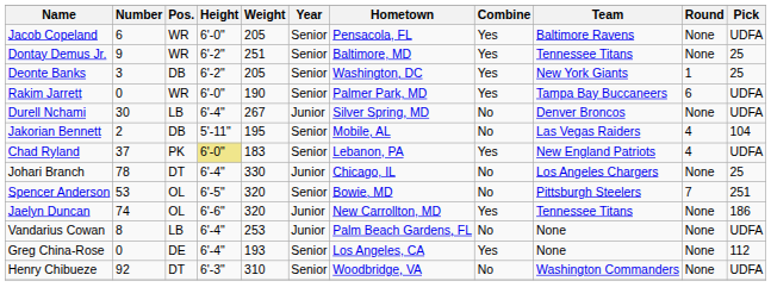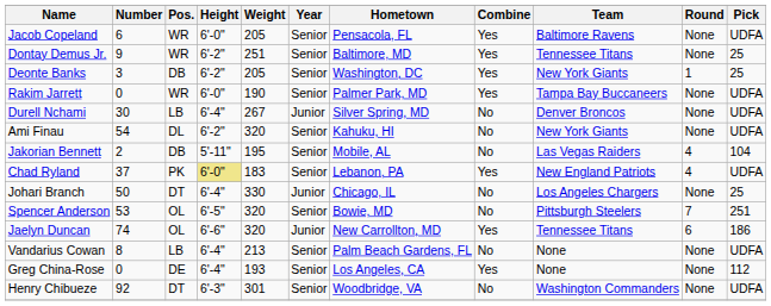Rakim Jarrett | Round: 6 -> None
+ row: Ami Finau | 54 | DL | 6'-2" | 320 | Senior | Kahuku, HI | No | New York Giants | None | UDFA
Johari Branch | Number: 78 -> 50
Jaelyn Duncan | Round: None -> 6
Vandarius Cowan | Weight: 253 -> 213
Vandarius Cowan | Year: Junior -> Senior
Henry Chibueze | Weight: 310 -> 301
